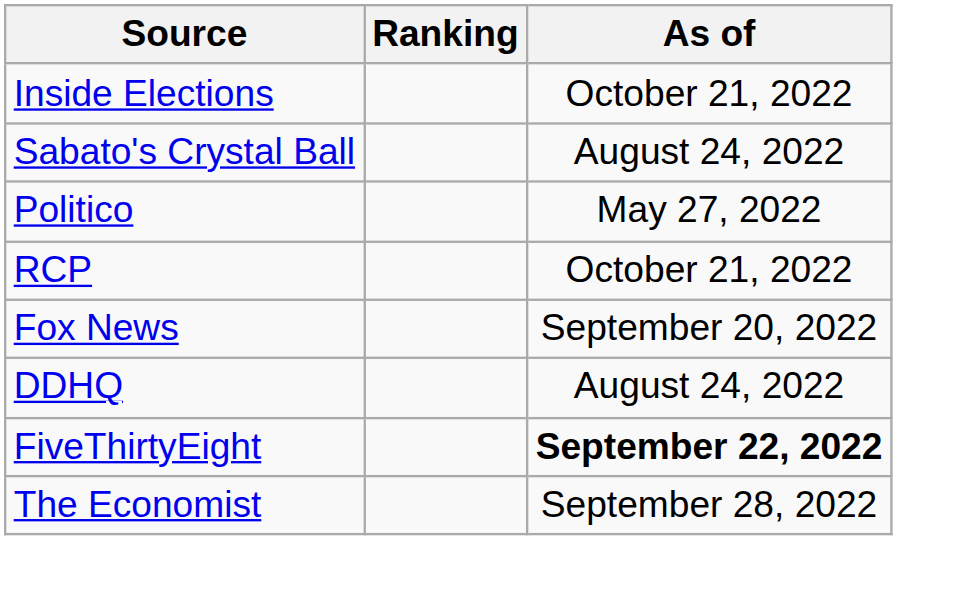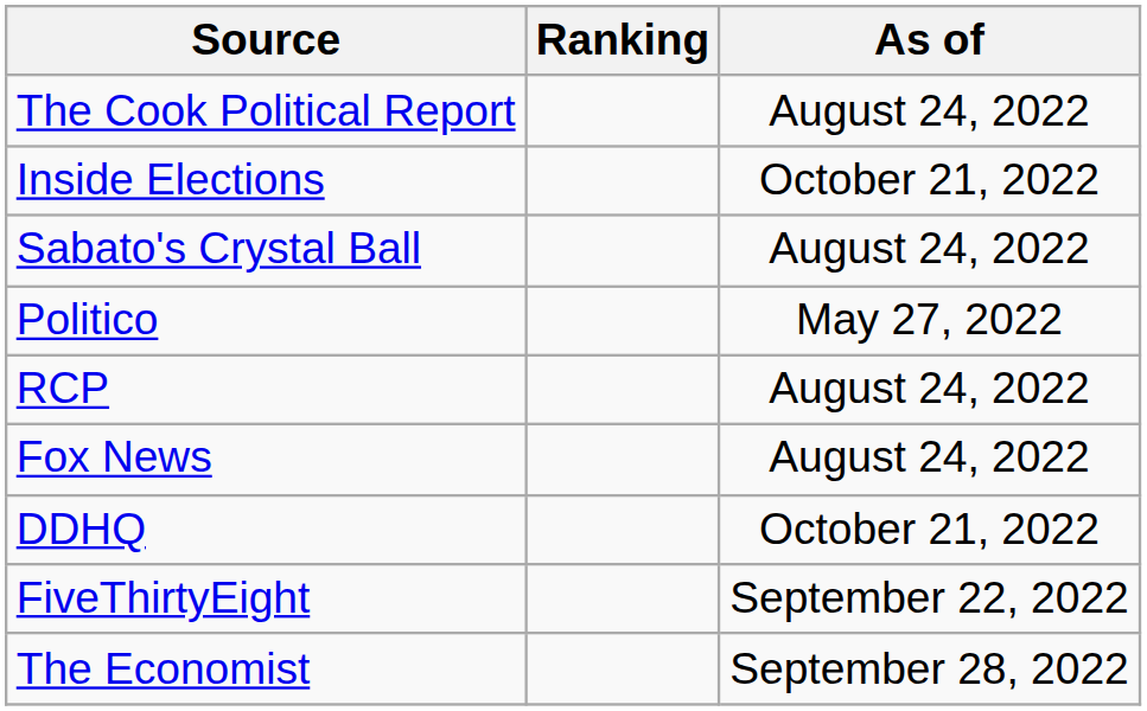+ row: The Cook Political Report | August 24, 2022
RCP | As of: October 21, 2022 -> August 24, 2022
Fox News | As of: September 20, 2022 -> August 24, 2022
DDHQ | As of: August 24, 2022 -> October 21, 2022
FiveThirtyEight | As of: bold -> normal
